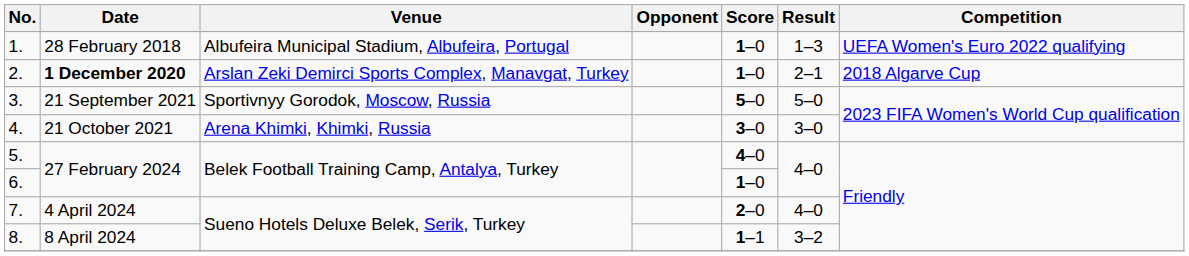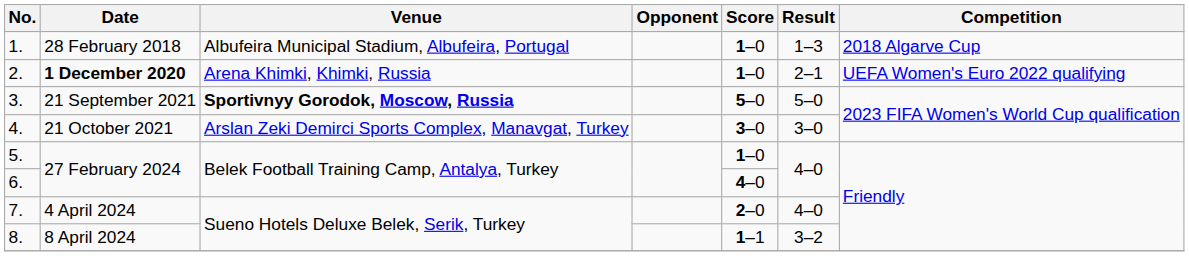1. | Competition: UEFA Women's Euro 2022 qualifying -> 2018 Algarve Cup
2. | Venue: Arslan Zeki Demirci Sports Complex, Manavgat, Turkey -> Arena Khimki, Khimki, Russia
2. | Competition: 2018 Algarve Cup -> UEFA Women's Euro 2022 qualifying
3. | Venue: normal -> bold
4. | Venue: Arena Khimki, Khimki, Russia -> Arslan Zeki Demirci Sports Complex, Manavgat, Turkey
5. | Score: 4–0 -> 1–0
6. | Score: 1–0 -> 4–0
